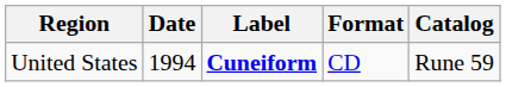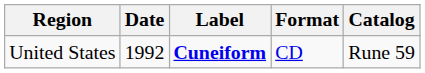United States | Date: 1994 -> 1992
